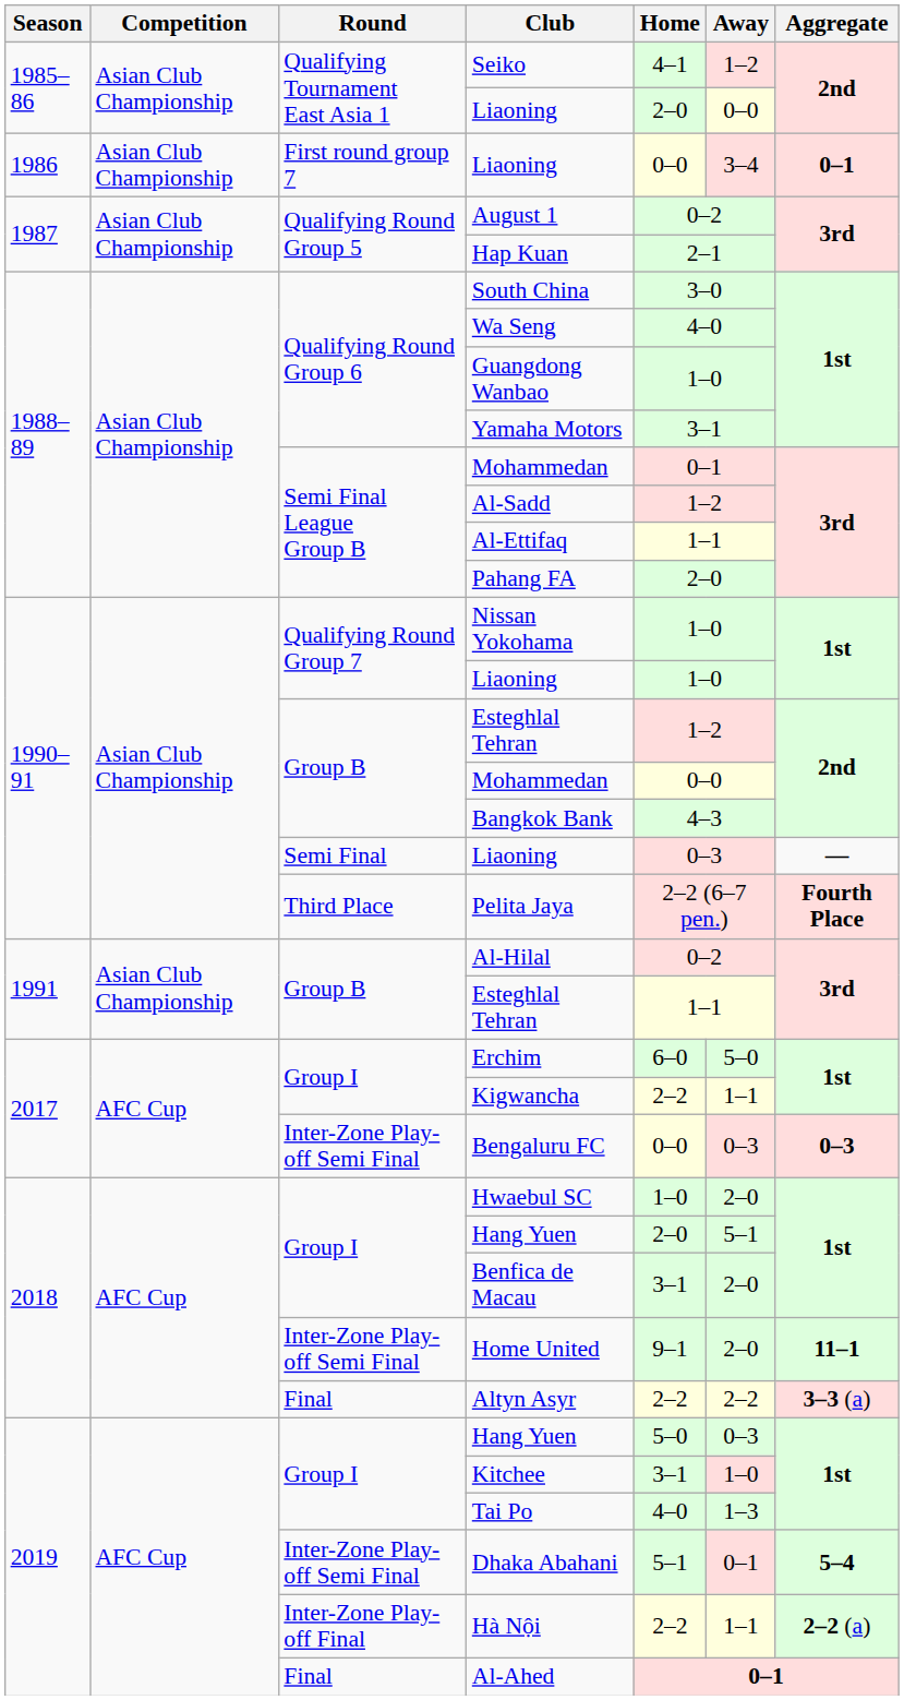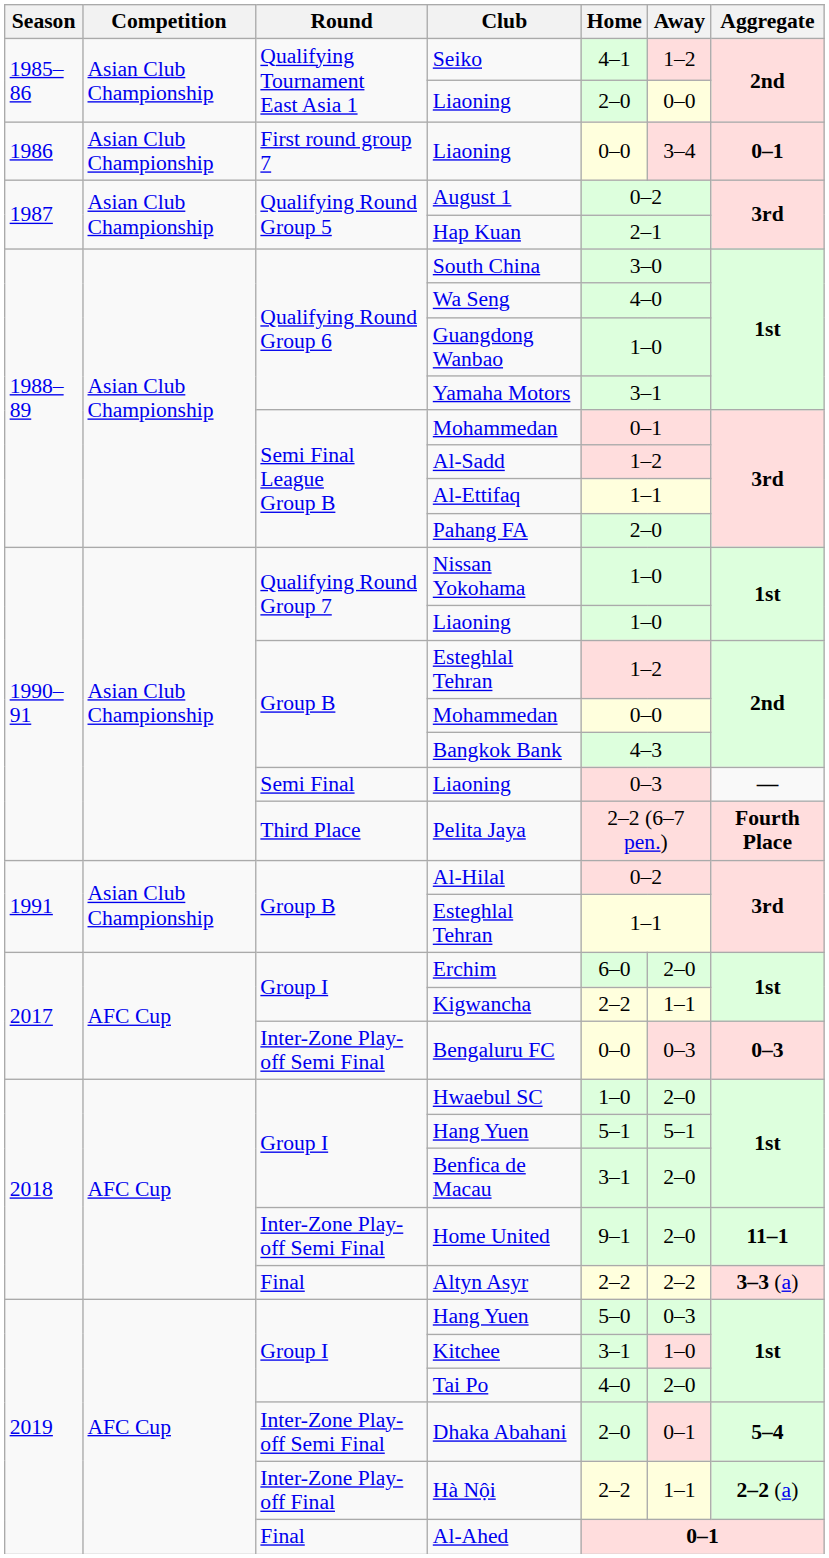Erchim | Away: 5–0 -> 2–0
2018 / Hang Yuen | Home: 2–0 -> 5–1
Tai Po | Away: 1–3 -> 2–0
Dhaka Abahani | Home: 5–1 -> 2–0
